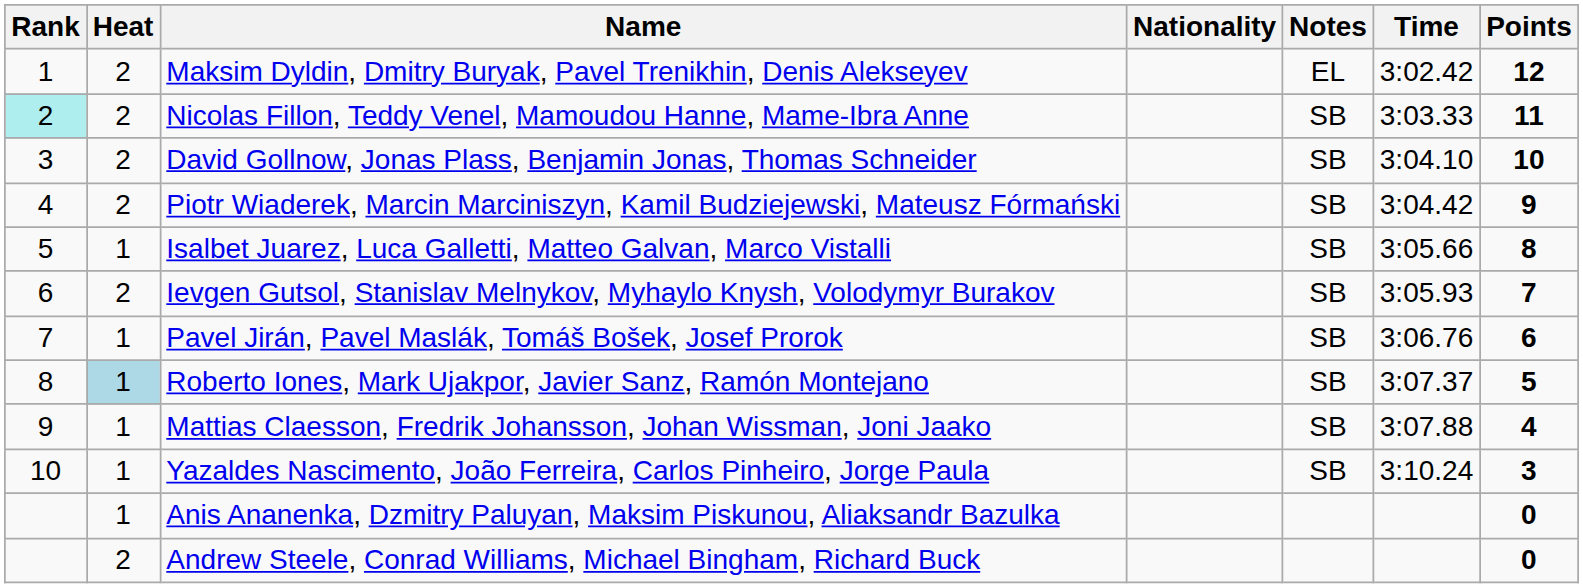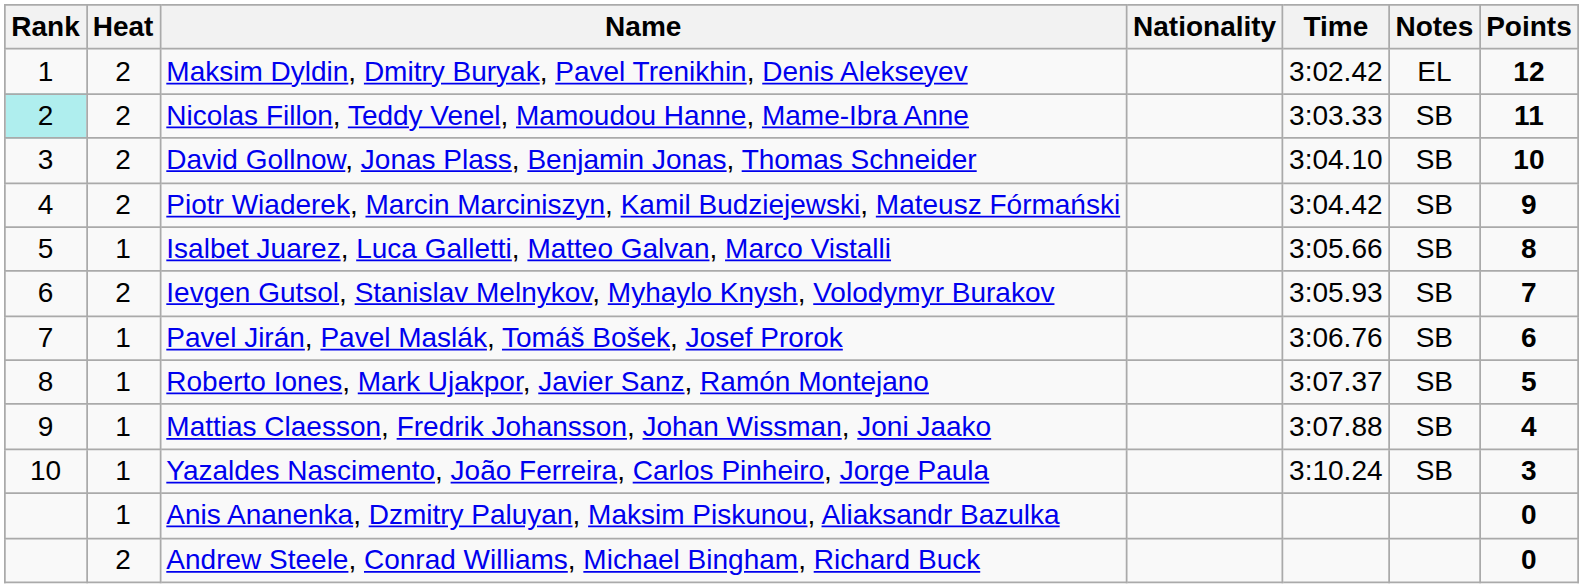columns swapped: Time <-> Notes
Roberto Iones, Mark Ujakpor, Javier Sanz, Ramón Montejano | Heat: lightblue background -> no background
